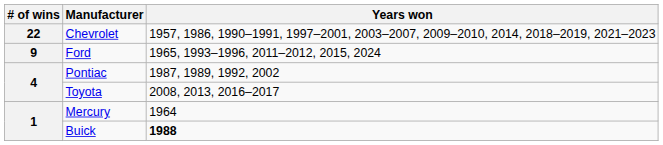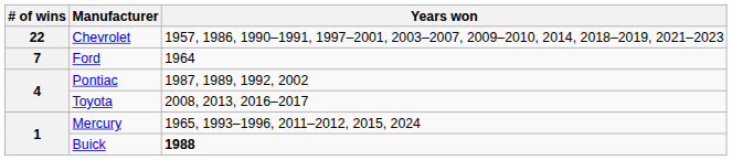Ford | # of wins: 9 -> 7
Ford | Years won: 1965, 1993–1996, 2011–2012, 2015, 2024 -> 1964
Mercury | Years won: 1964 -> 1965, 1993–1996, 2011–2012, 2015, 2024
